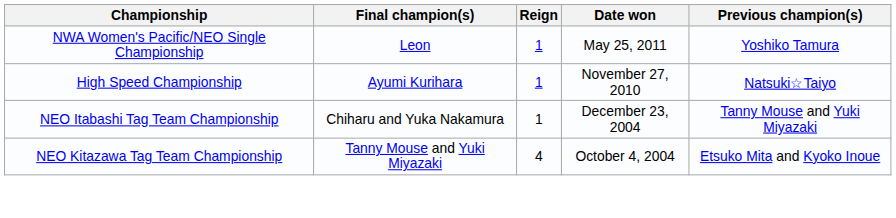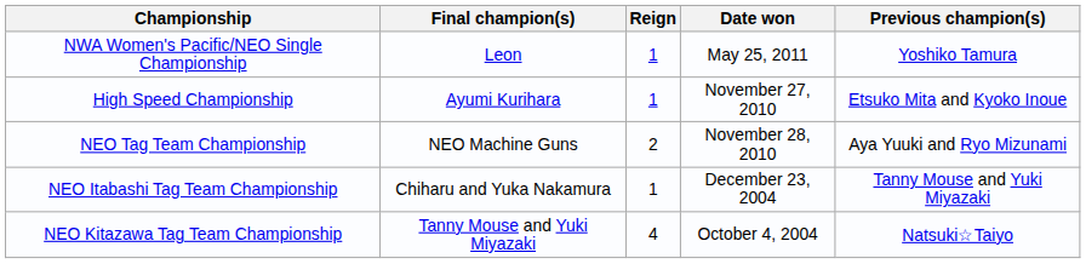High Speed Championship | Previous champion(s): Natsuki☆Taiyo -> Etsuko Mita and Kyoko Inoue
+ row: NEO Tag Team Championship | NEO Machine Guns | 2 | November 28, 2010 | Aya Yuuki and Ryo Mizunami
NEO Kitazawa Tag Team Championship | Previous champion(s): Etsuko Mita and Kyoko Inoue -> Natsuki☆Taiyo
